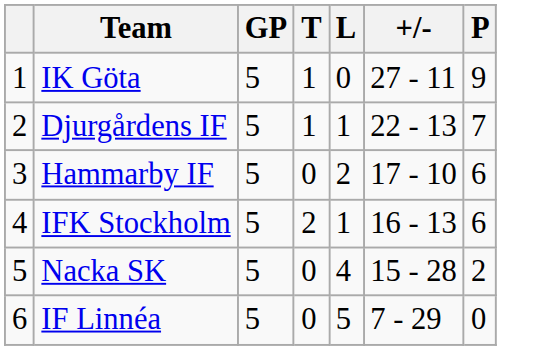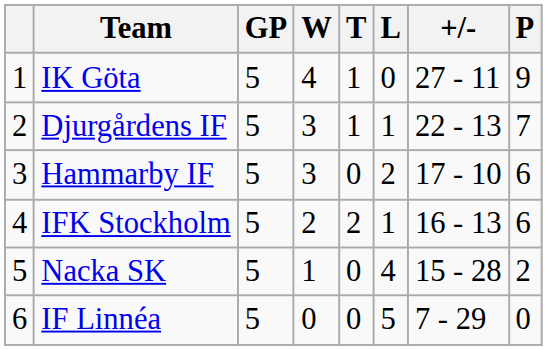+ column: W | 4 | 3 | 3 | 2 | 1 | 0
